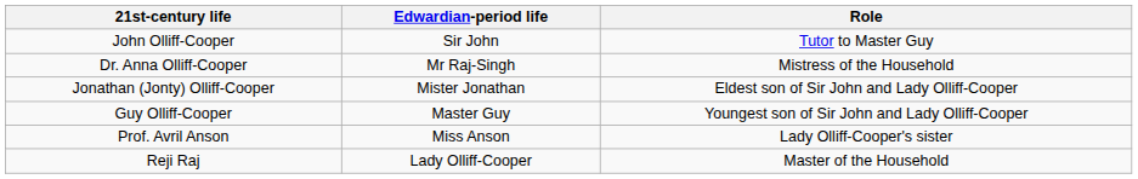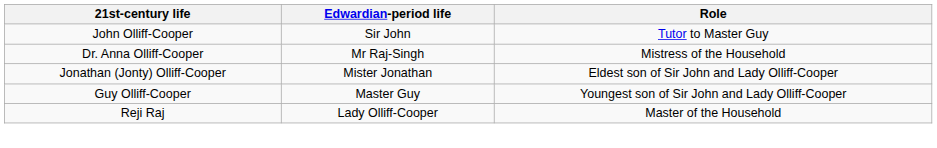- row: Prof. Avril Anson | Miss Anson | Lady Olliff-Cooper's sister
